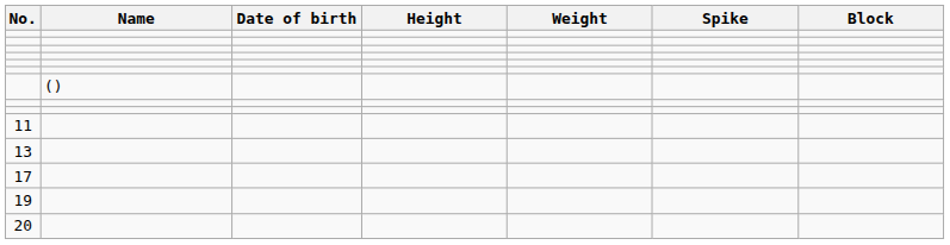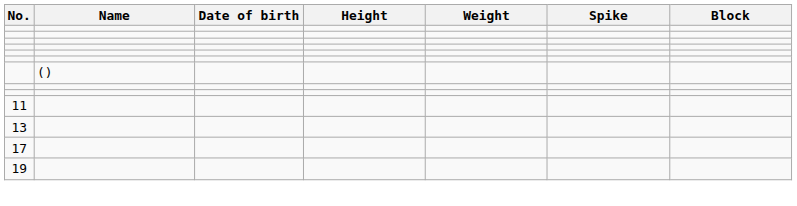- row: 20
